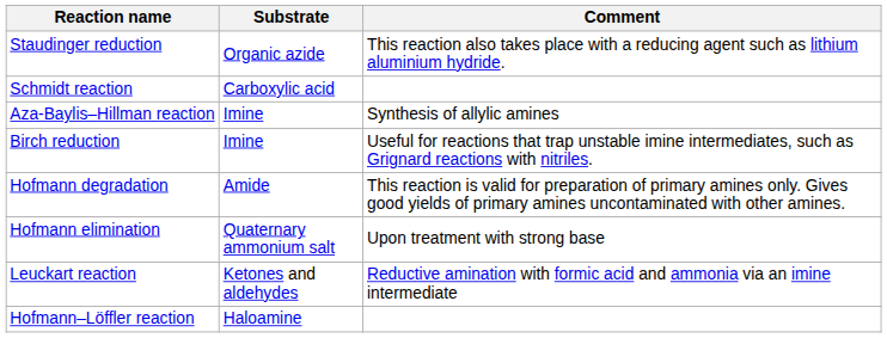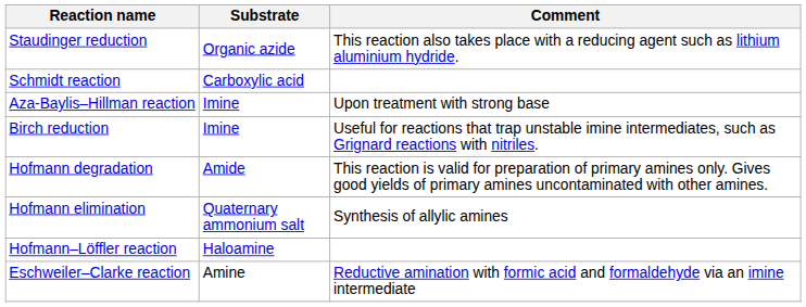Aza-Baylis–Hillman reaction | Comment: Synthesis of allylic amines -> Upon treatment with strong base
Hofmann elimination | Comment: Upon treatment with strong base -> Synthesis of allylic amines
- row: Leuckart reaction | Ketones and aldehydes | Reductive amination with formic acid and ammonia via an imine intermediate
+ row: Eschweiler–Clarke reaction | Amine | Reductive amination with formic acid and formaldehyde via an imine intermediate
